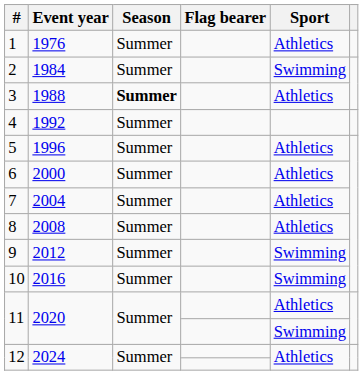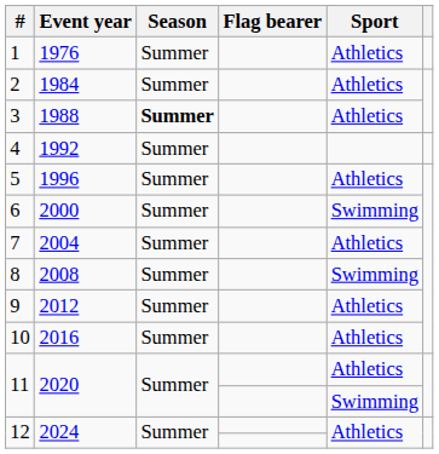2 | Sport: Swimming -> Athletics
6 | Sport: Athletics -> Swimming
8 | Sport: Athletics -> Swimming
9 | Sport: Swimming -> Athletics
10 | Sport: Swimming -> Athletics
